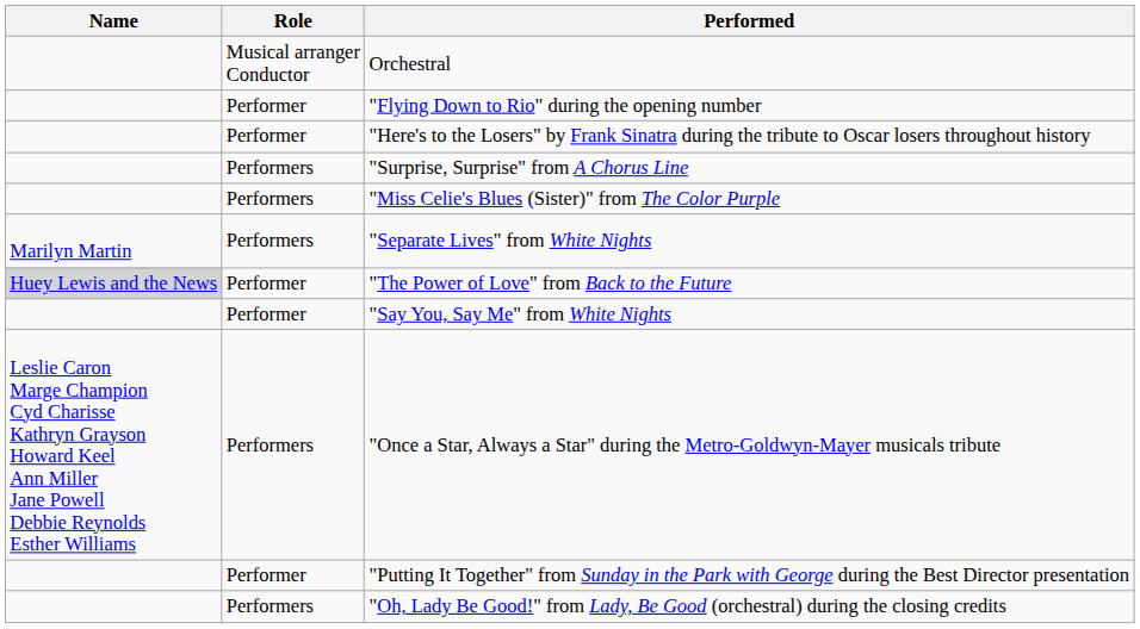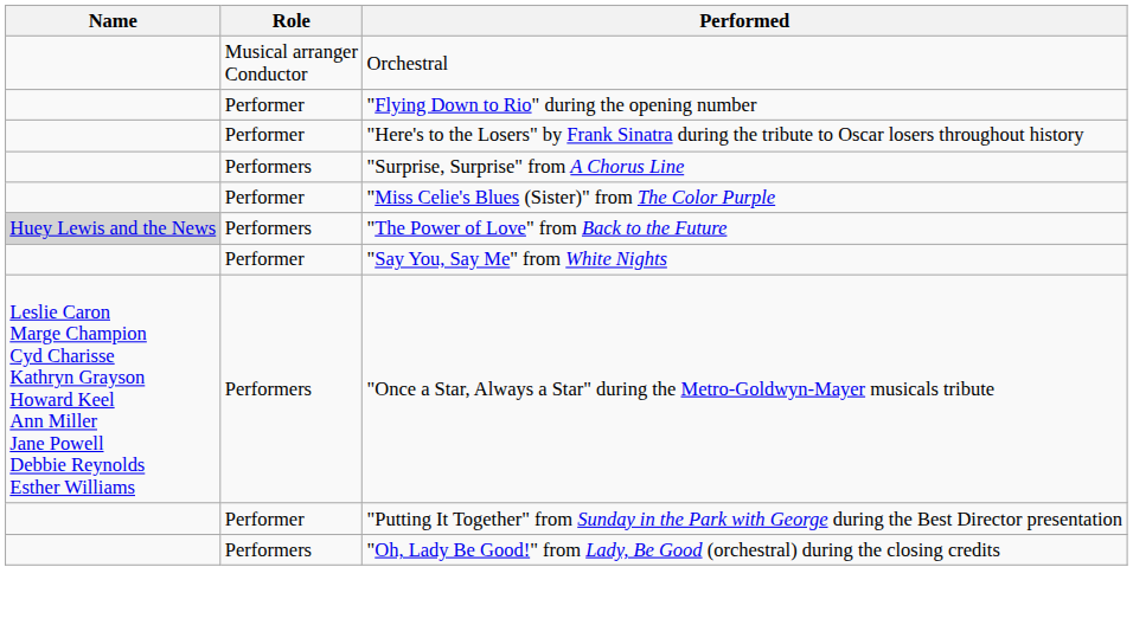"Miss Celie's Blues (Sister)" from The Color Purple | Role: Performers -> Performer
- row: Marilyn Martin | Performers | "Separate Lives" from White Nights
"The Power of Love" from Back to the Future | Role: Performer -> Performers
